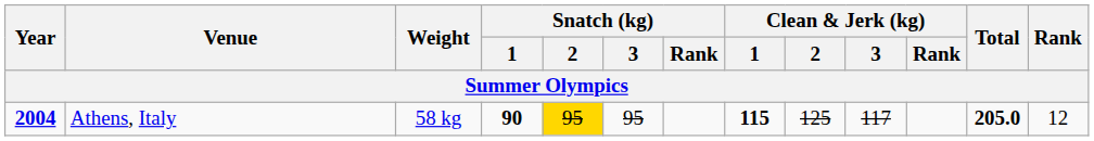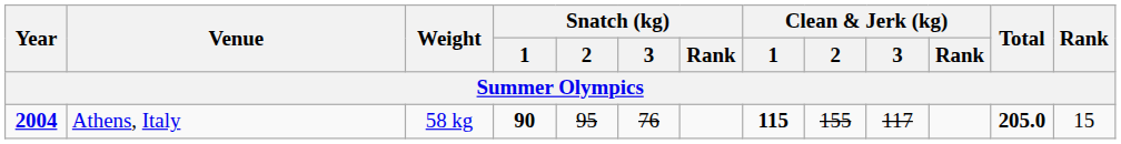Athens, Italy | Snatch (kg) / 2: gold background -> no background
Athens, Italy | Snatch (kg) / 3: 95 -> 76
Athens, Italy | Clean & Jerk (kg) / 2: 125 -> 155
Athens, Italy | Rank: 12 -> 15
